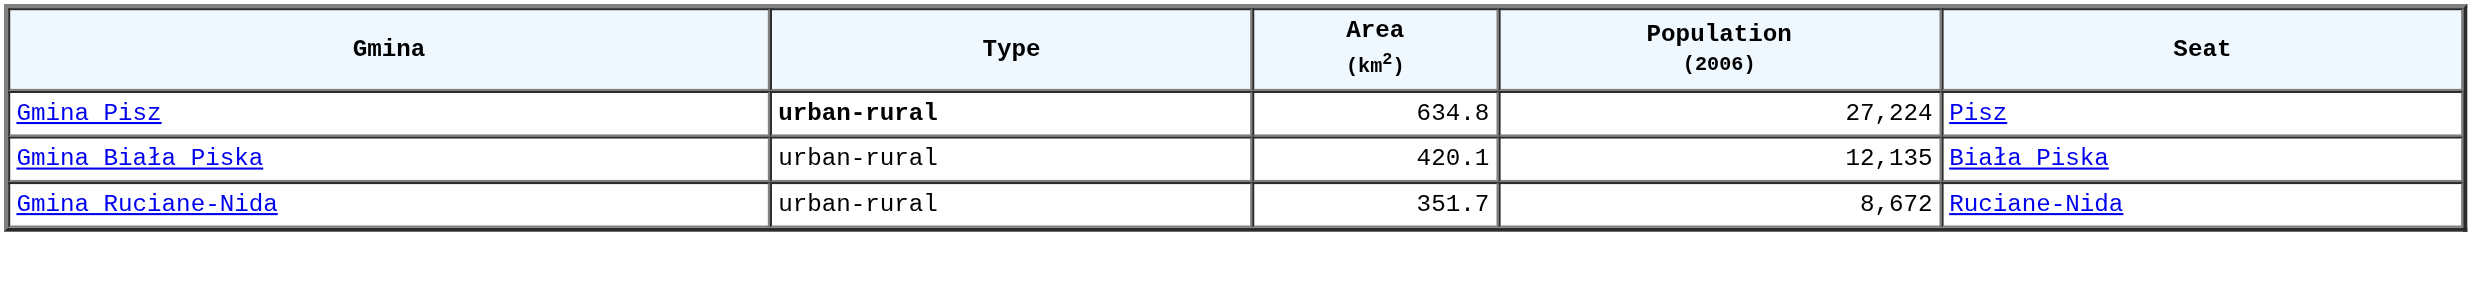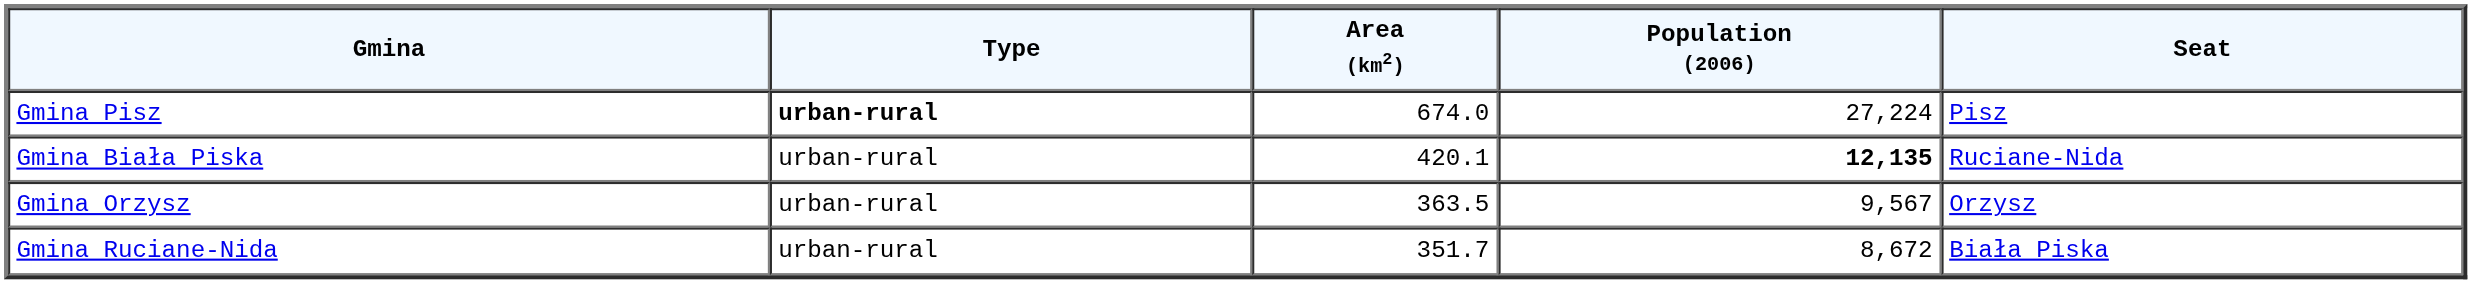Gmina Pisz | Area (km2): 634.8 -> 674.0
Gmina Biała Piska | Population (2006): normal -> bold
Gmina Biała Piska | Seat: Biała Piska -> Ruciane-Nida
+ row: Gmina Orzysz | urban-rural | 363.5 | 9,567 | Orzysz
Gmina Ruciane-Nida | Seat: Ruciane-Nida -> Biała Piska
